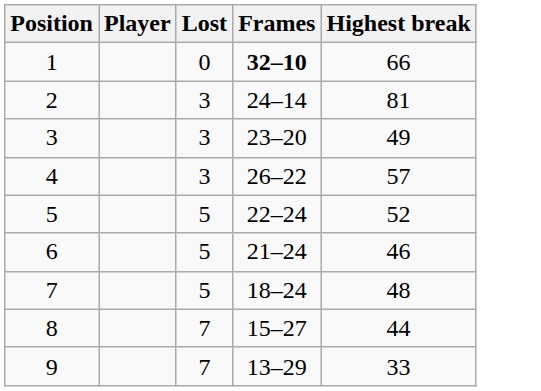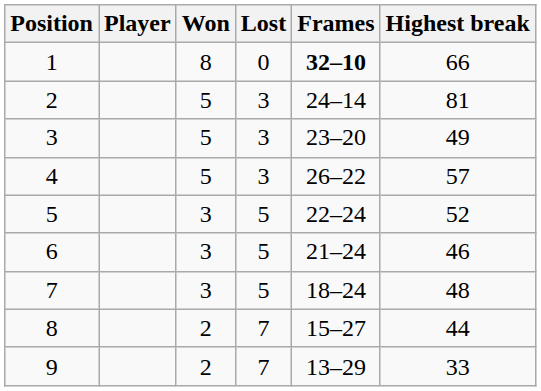+ column: Won | 8 | 5 | 5 | 5 | 3 | 3 | 3 | 2 | 2
